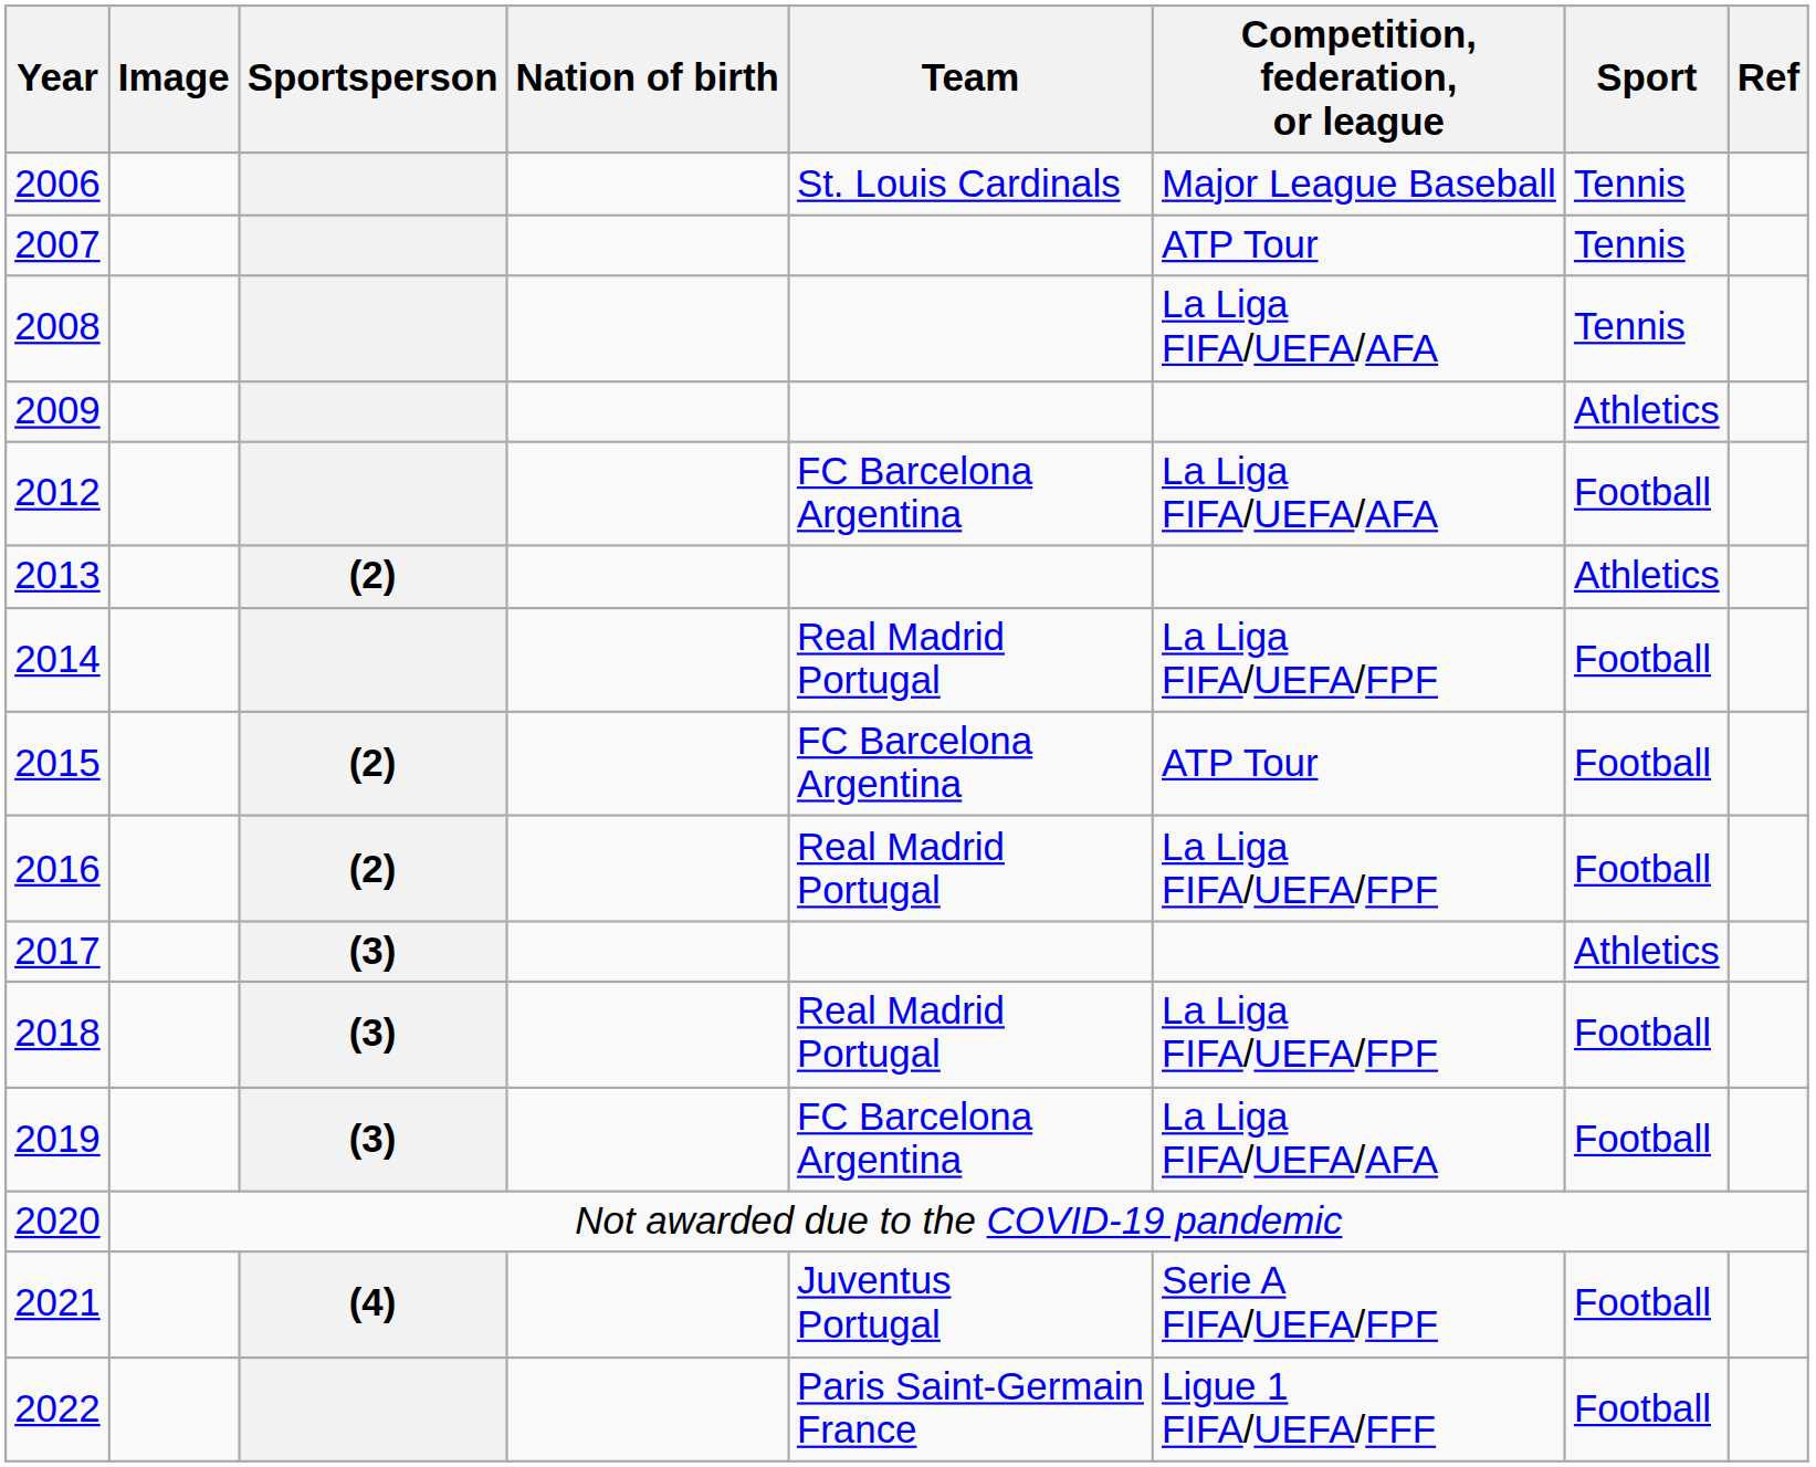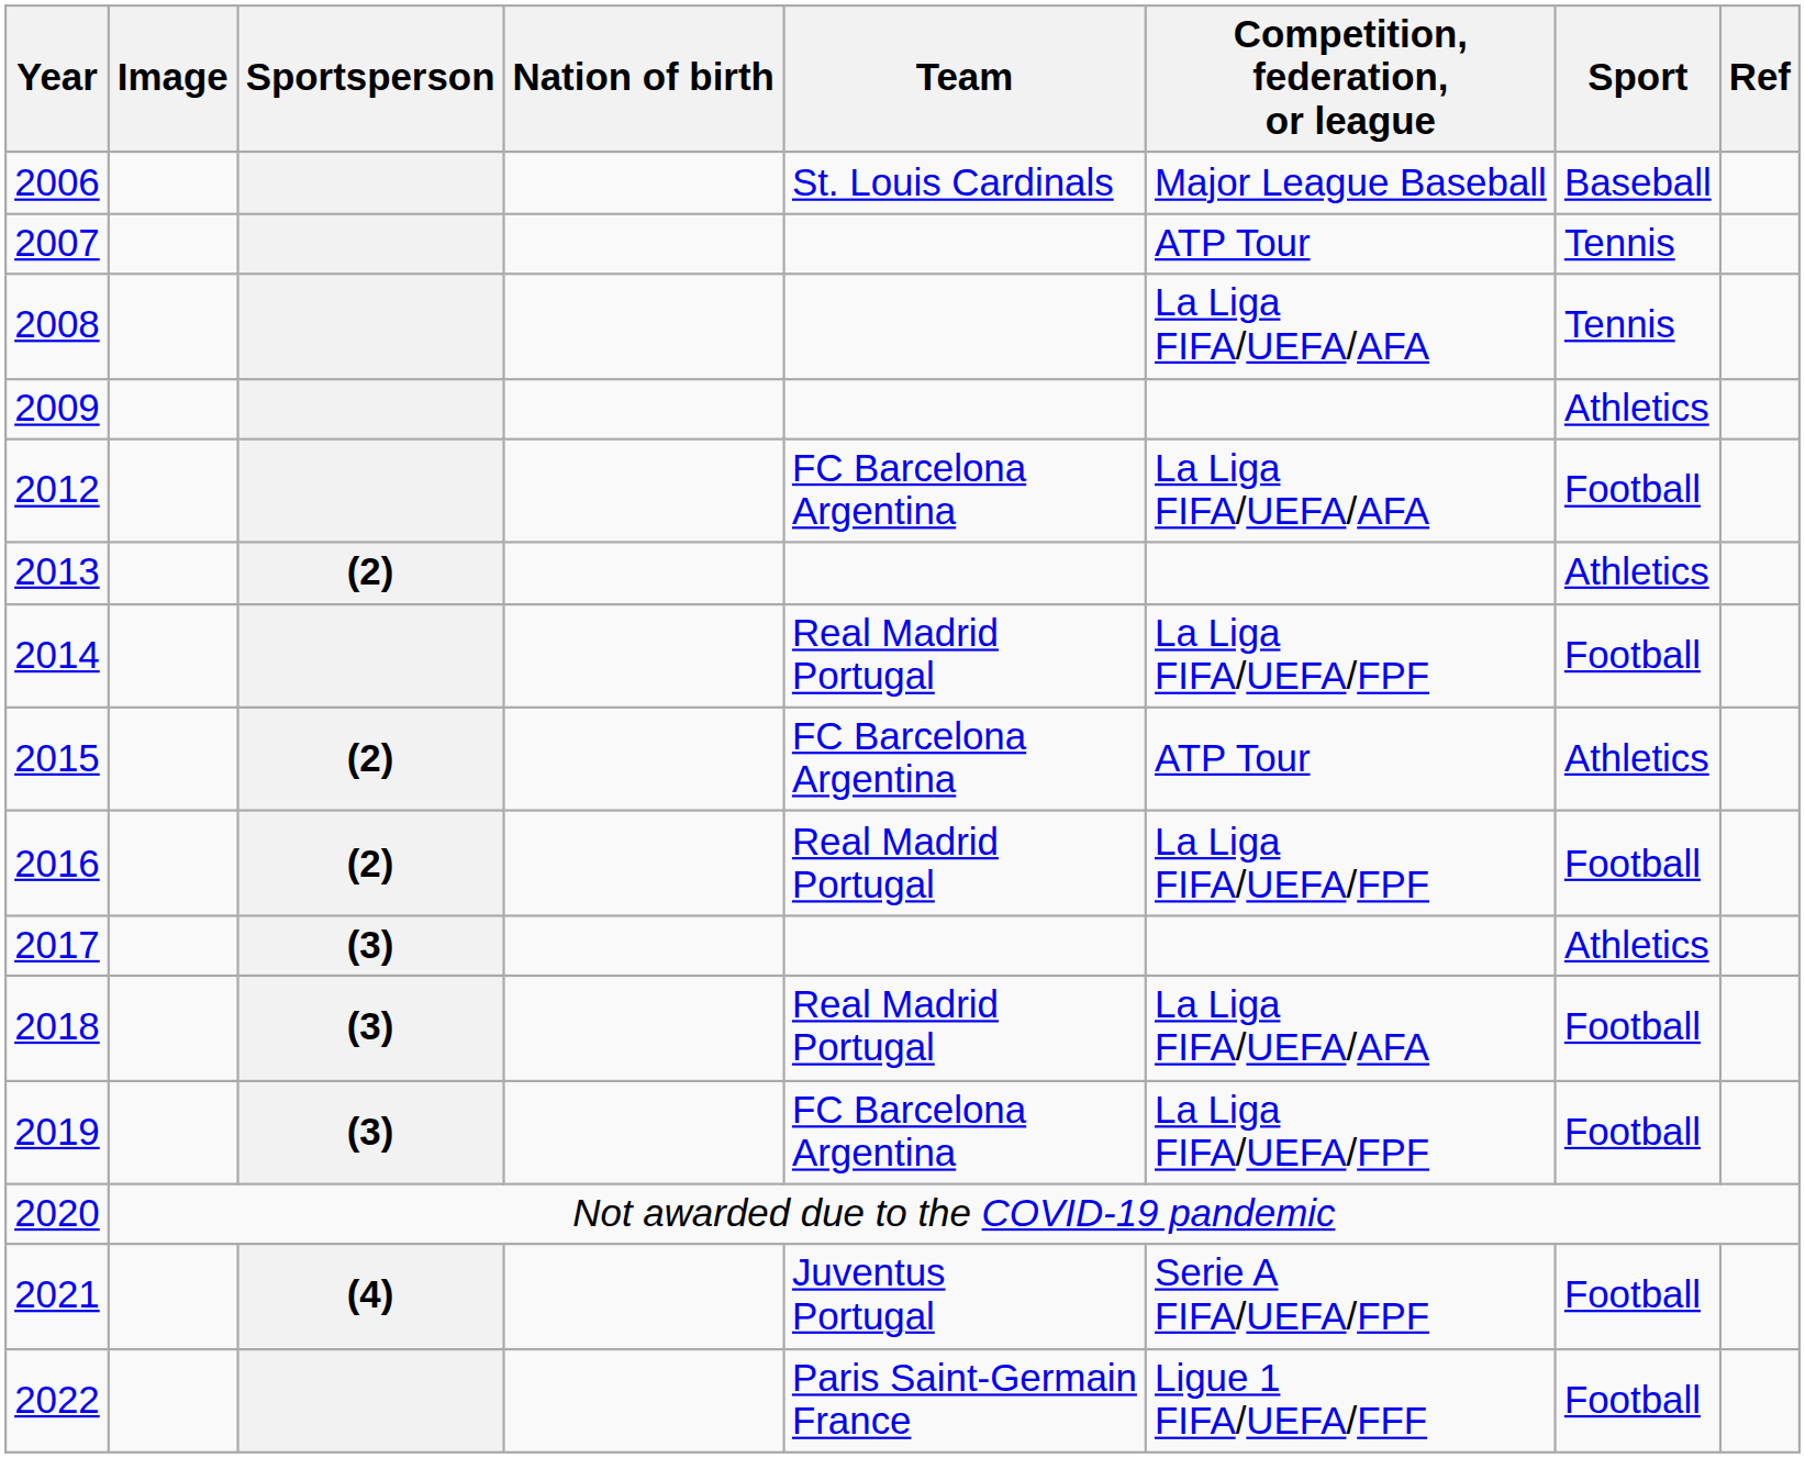2006 | Sport: Tennis -> Baseball
2015 | Sport: Football -> Athletics
2018 | Competition, federation, or league: La Liga FIFA/UEFA/FPF -> La Liga FIFA/UEFA/AFA
2019 | Competition, federation, or league: La Liga FIFA/UEFA/AFA -> La Liga FIFA/UEFA/FPF
